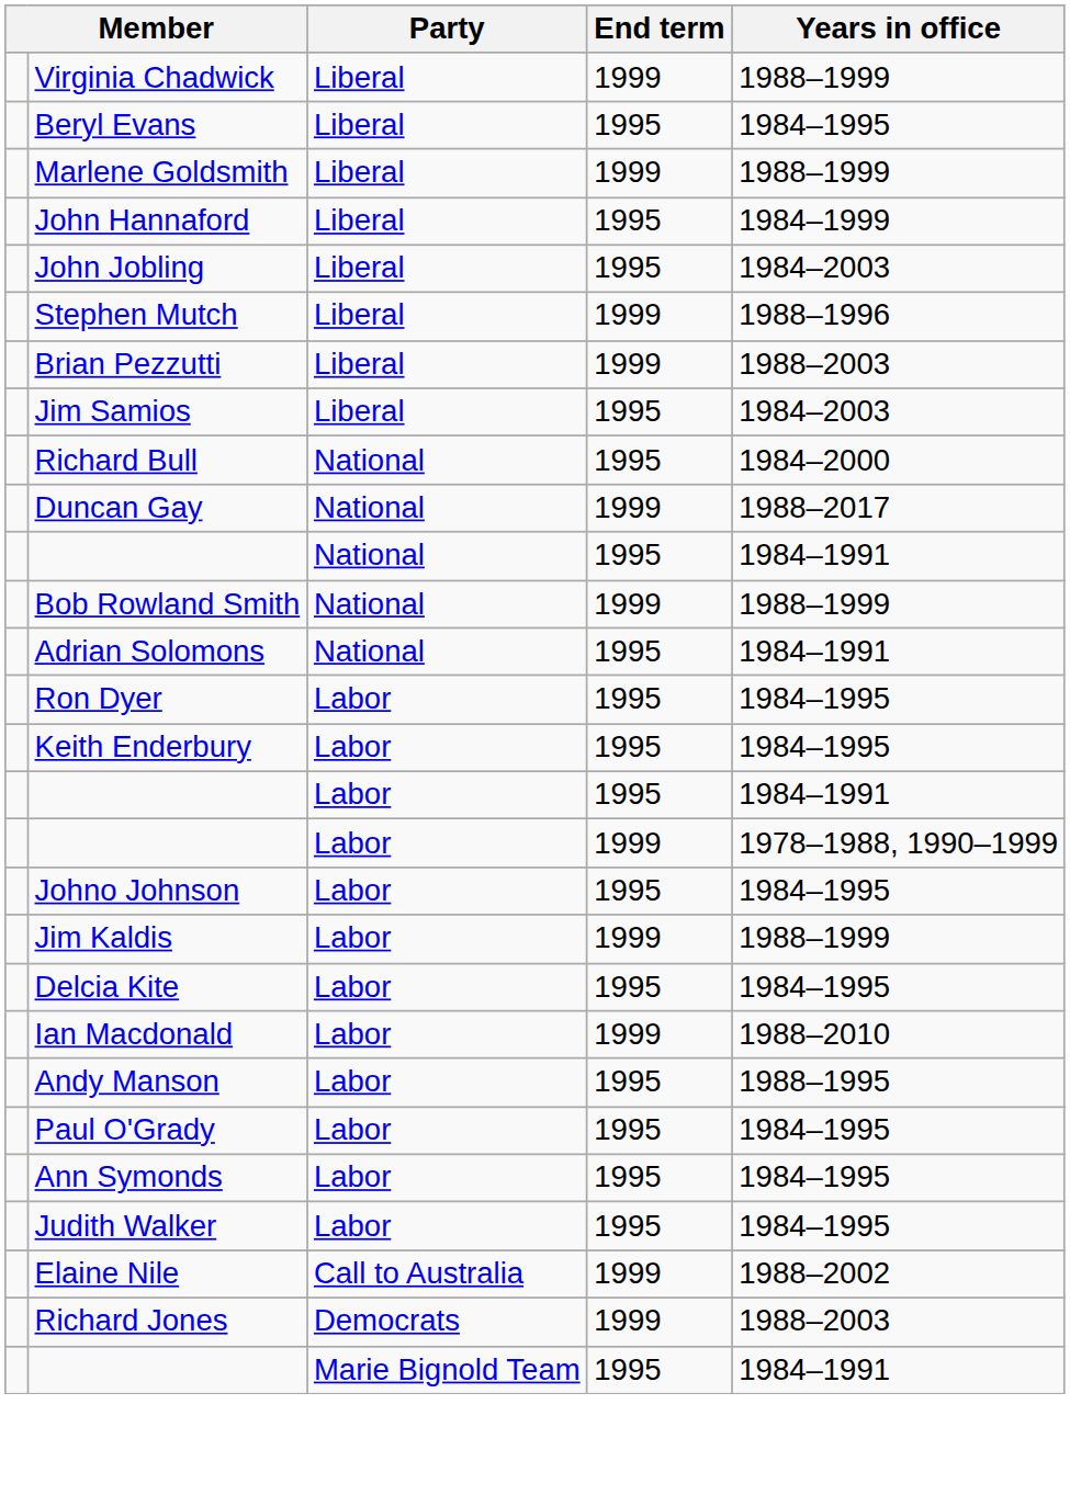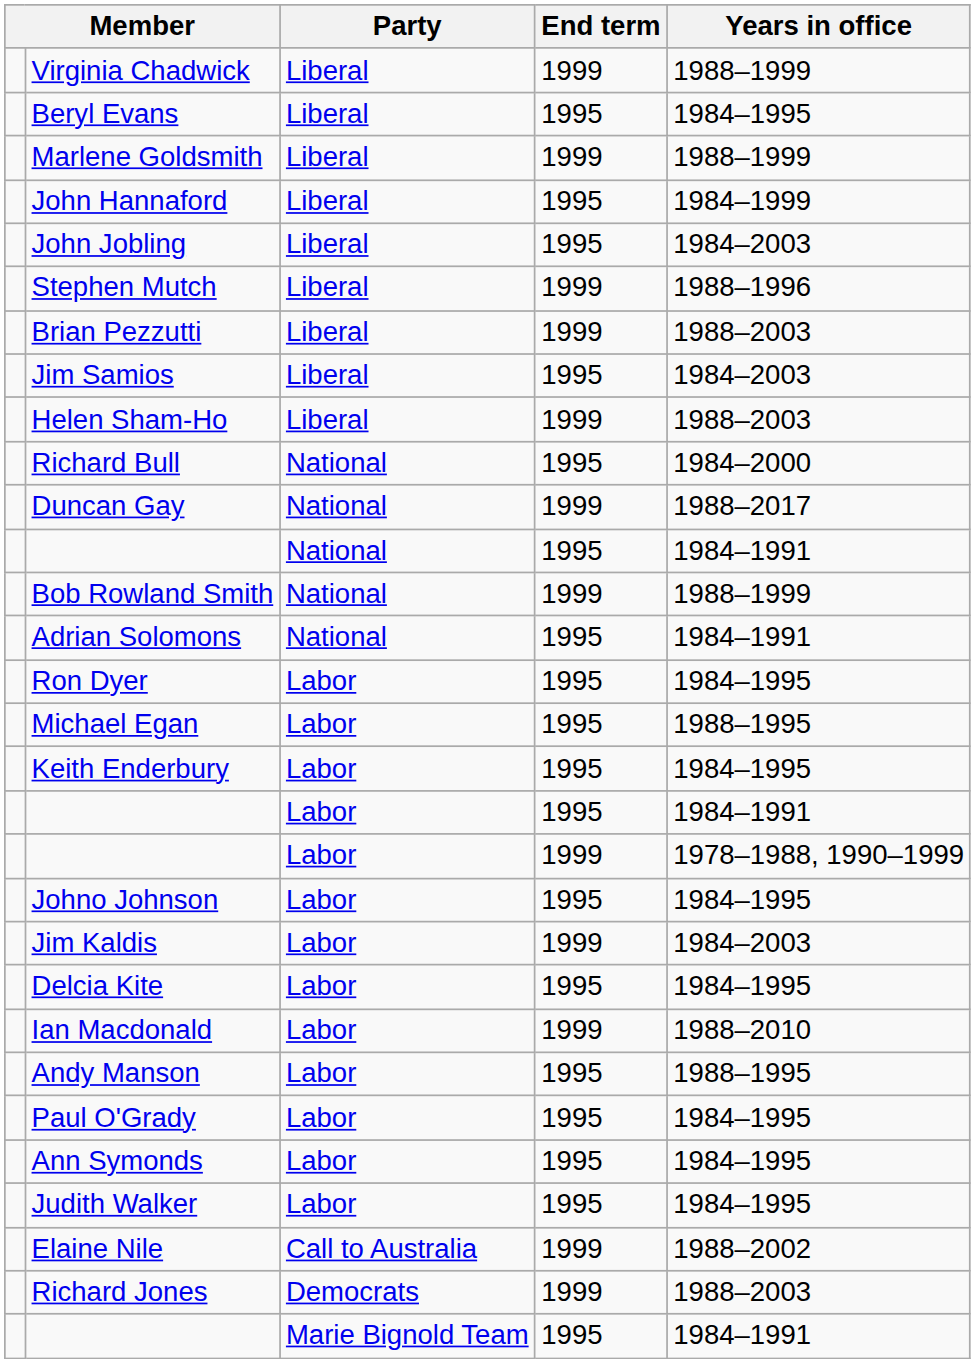+ row: Helen Sham-Ho | Liberal | 1999 | 1988–2003
+ row: Michael Egan | Labor | 1995 | 1988–1995
Jim Kaldis | Years in office: 1988–1999 -> 1984–2003
